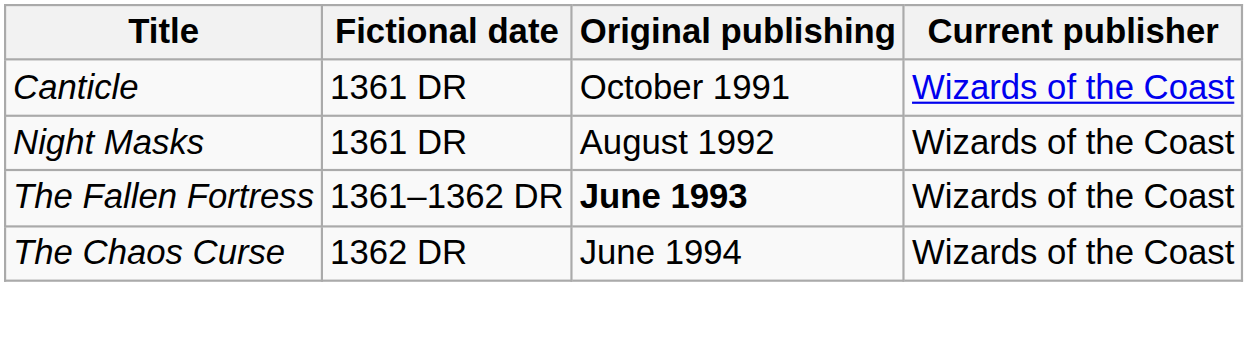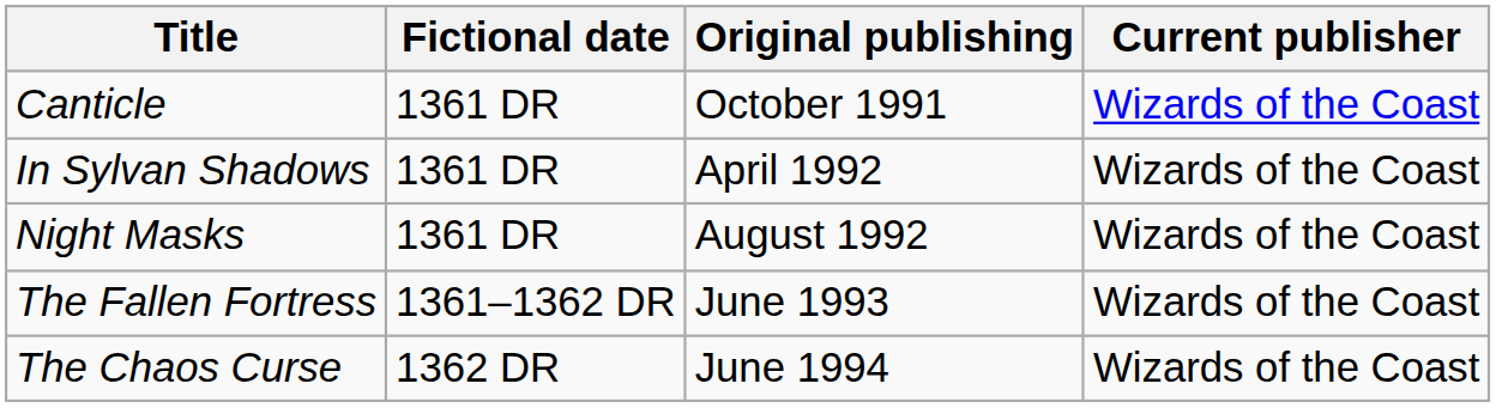+ row: In Sylvan Shadows | 1361 DR | April 1992 | Wizards of the Coast
The Fallen Fortress | Original publishing: bold -> normal
